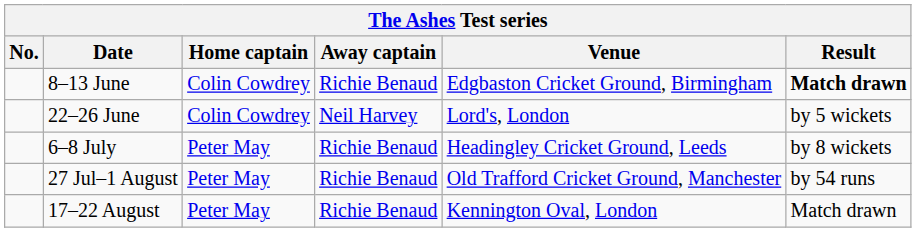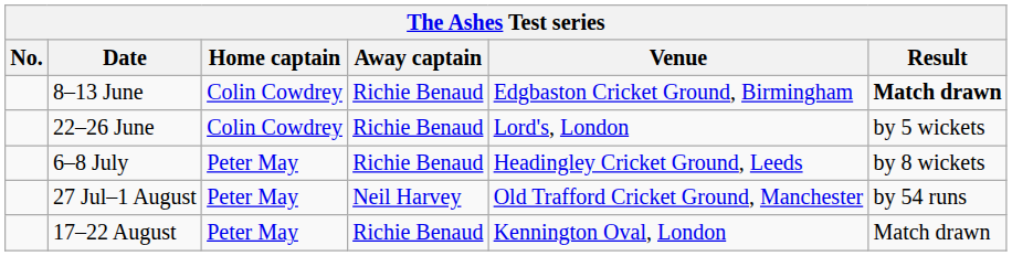22–26 June | Away captain: Neil Harvey -> Richie Benaud
27 Jul–1 August | Away captain: Richie Benaud -> Neil Harvey
